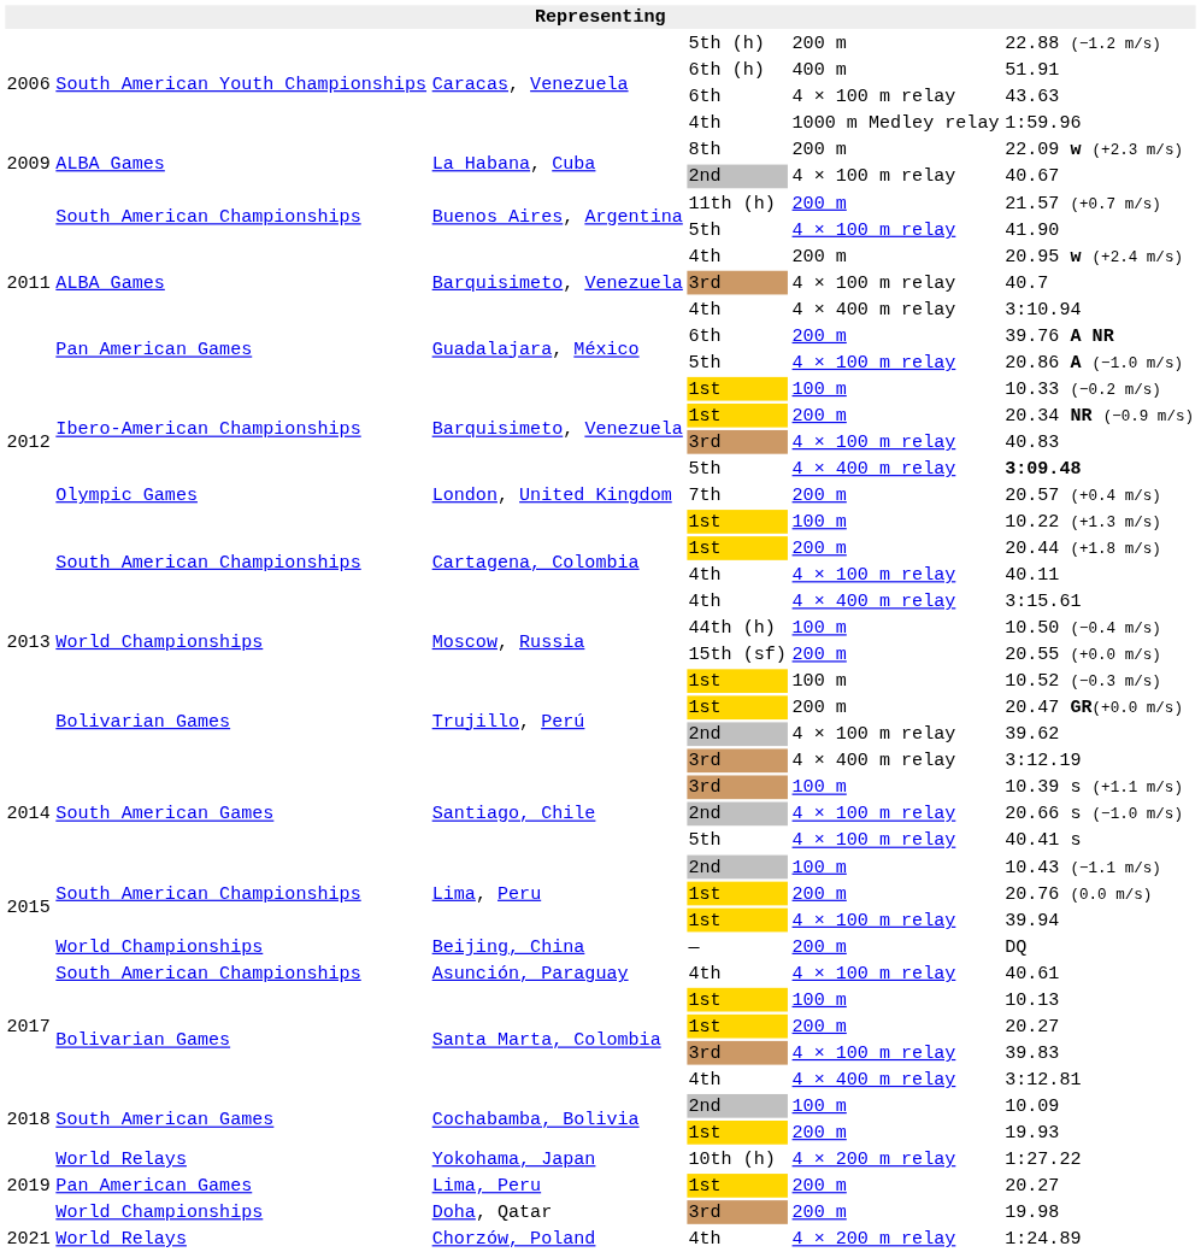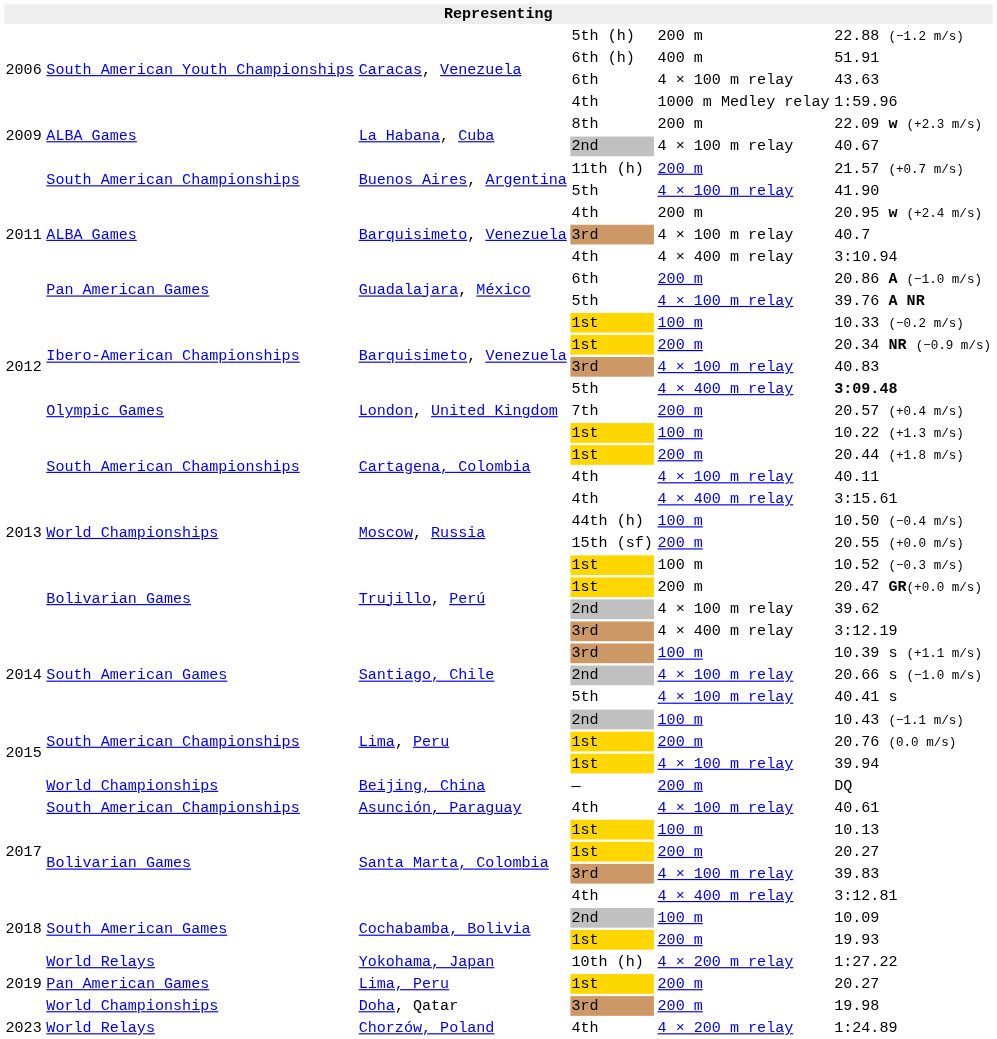Guadalajara, México / 6th | column 6: 39.76 A NR -> 20.86 A (−1.0 m/s)
Guadalajara, México / 5th | column 6: 20.86 A (−1.0 m/s) -> 39.76 A NR
Chorzów, Poland | column 1: 2021 -> 2023
